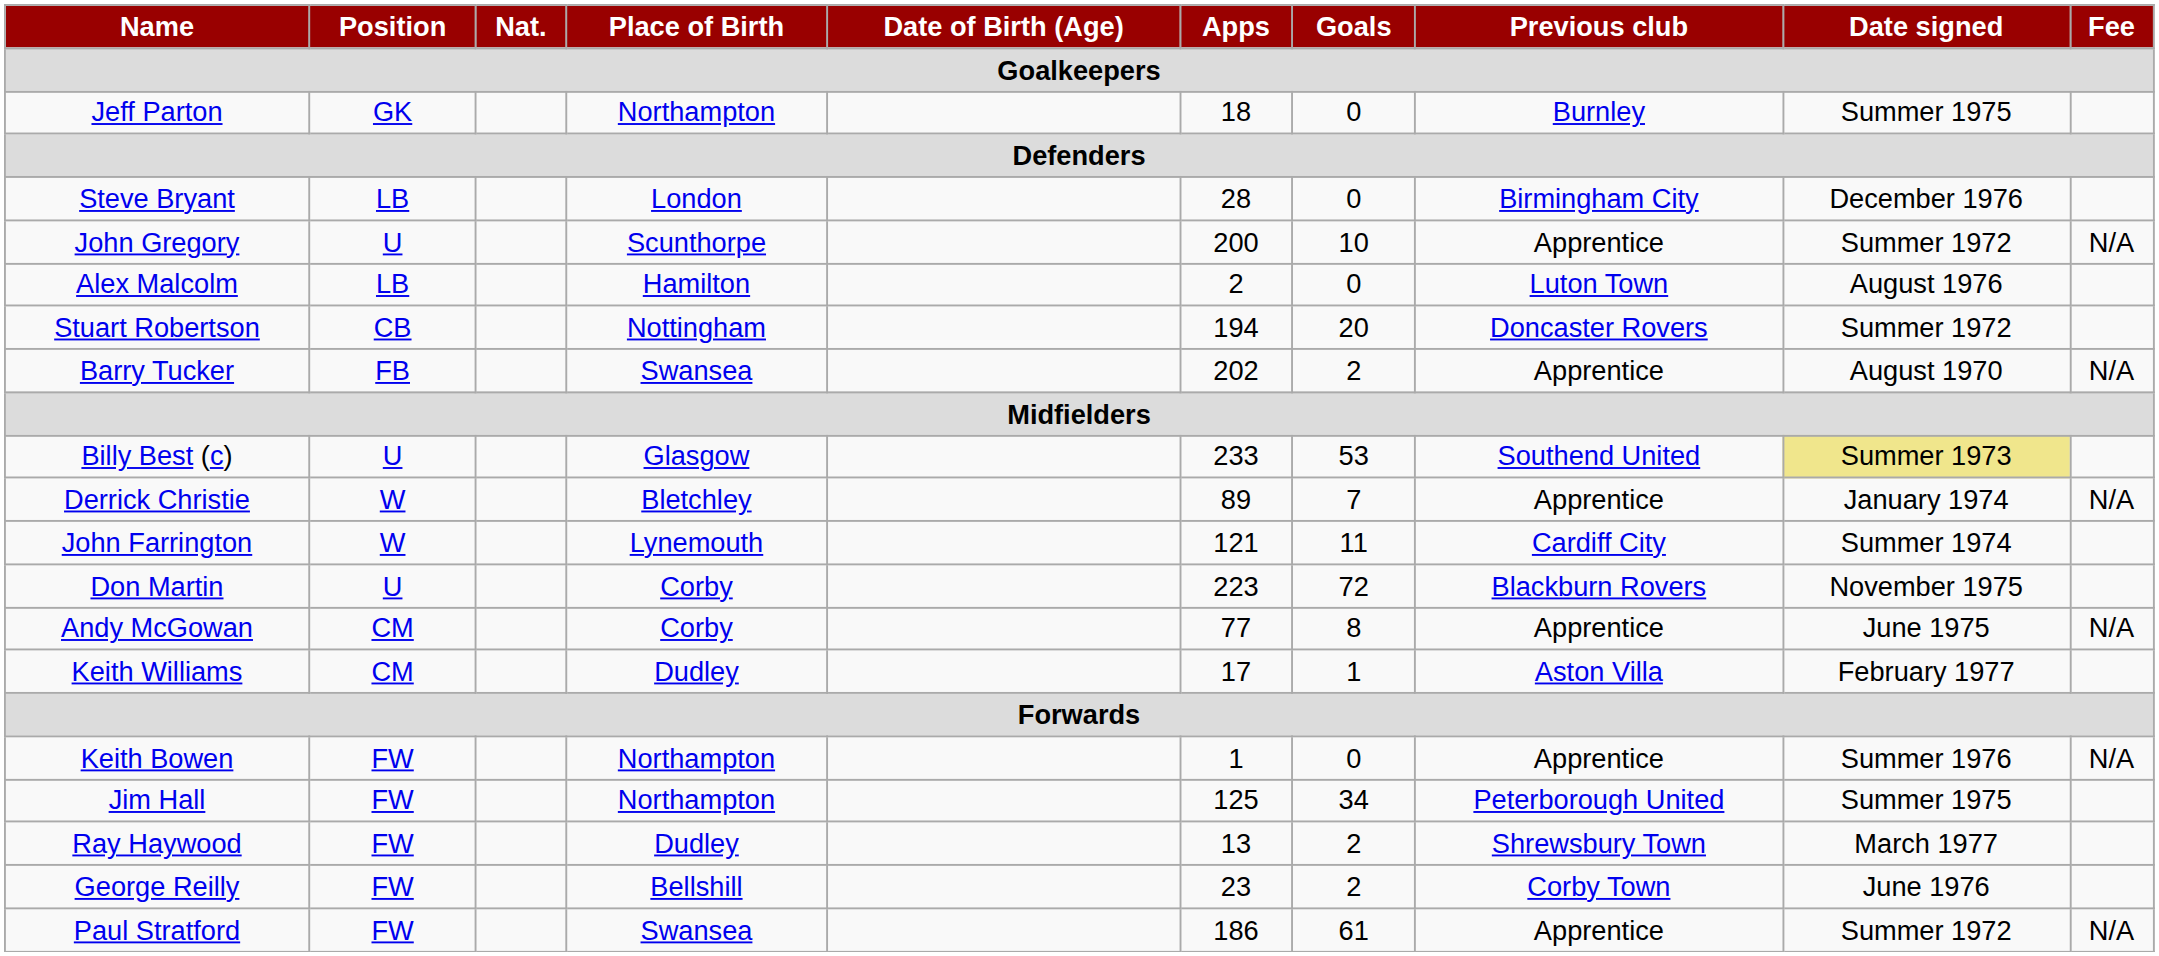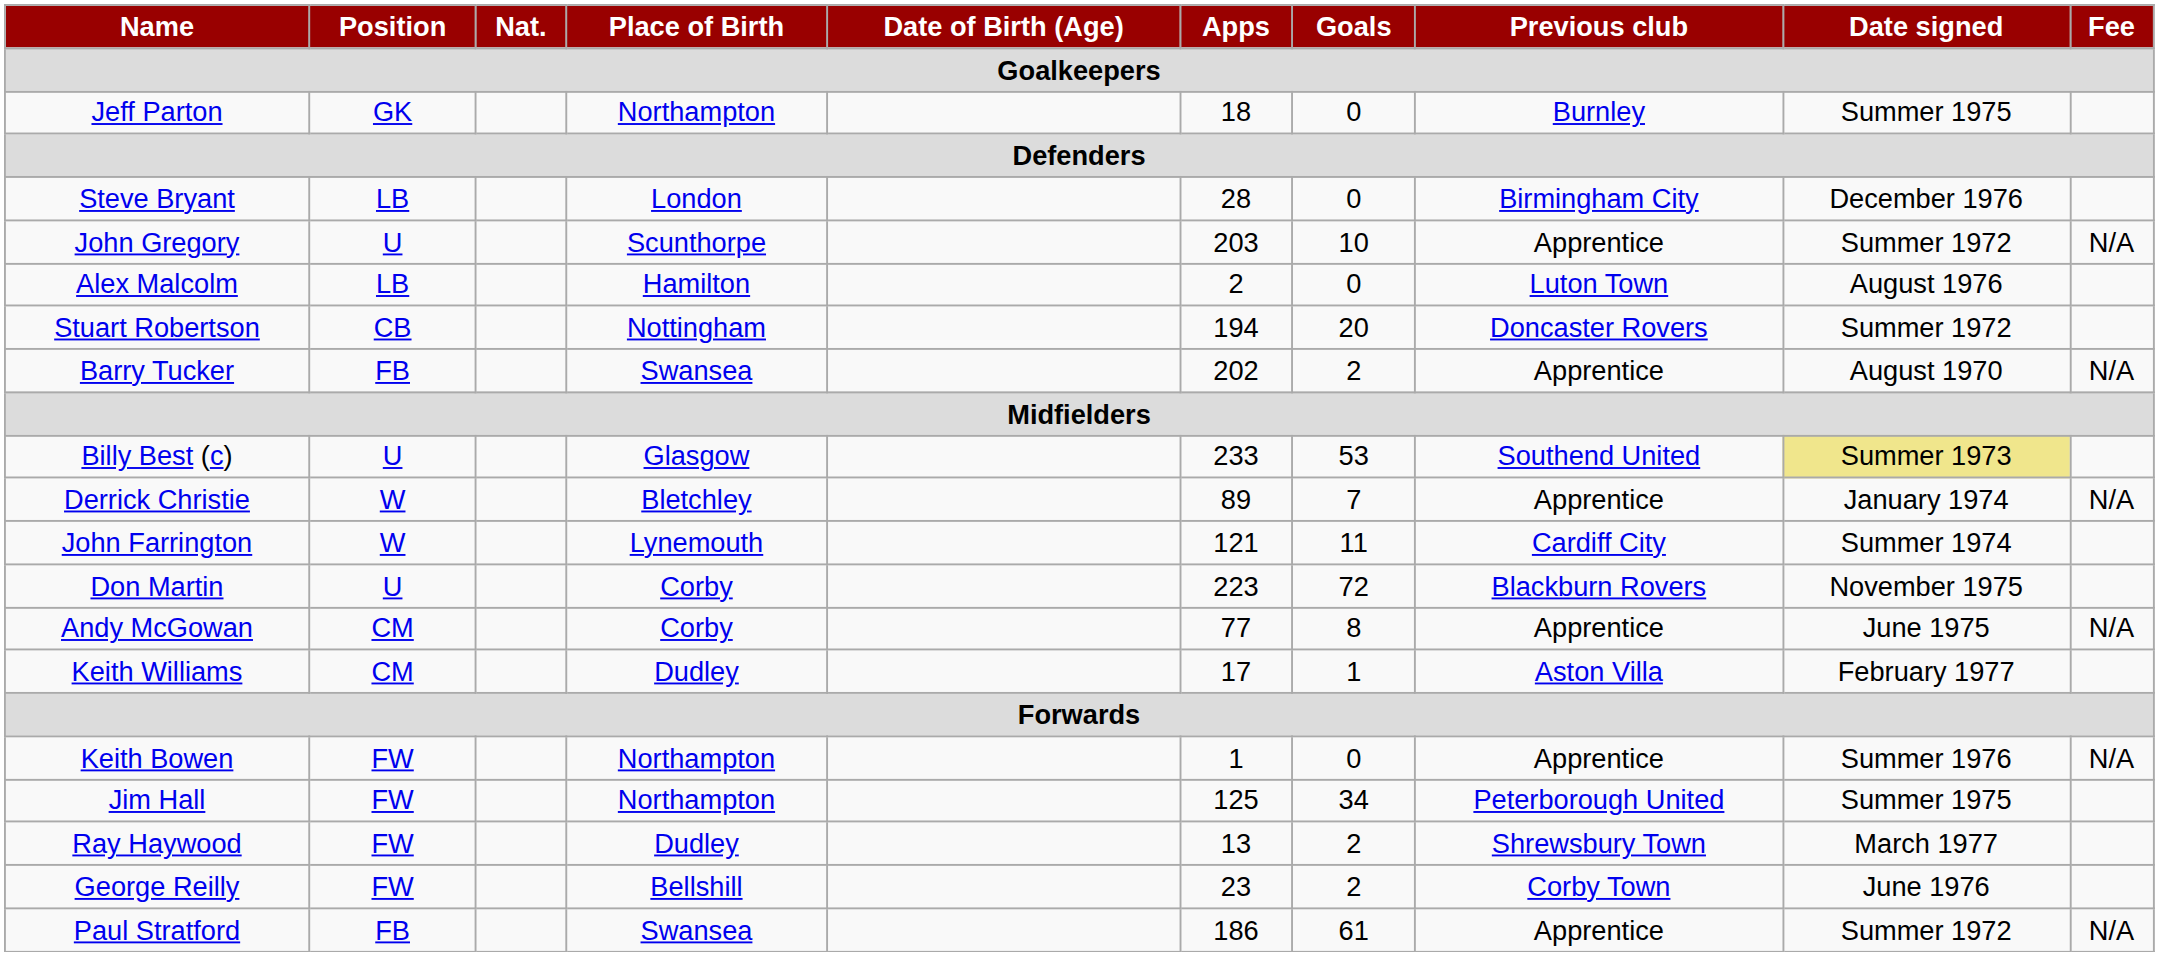John Gregory | Apps: 200 -> 203
Paul Stratford | Position: FW -> FB
